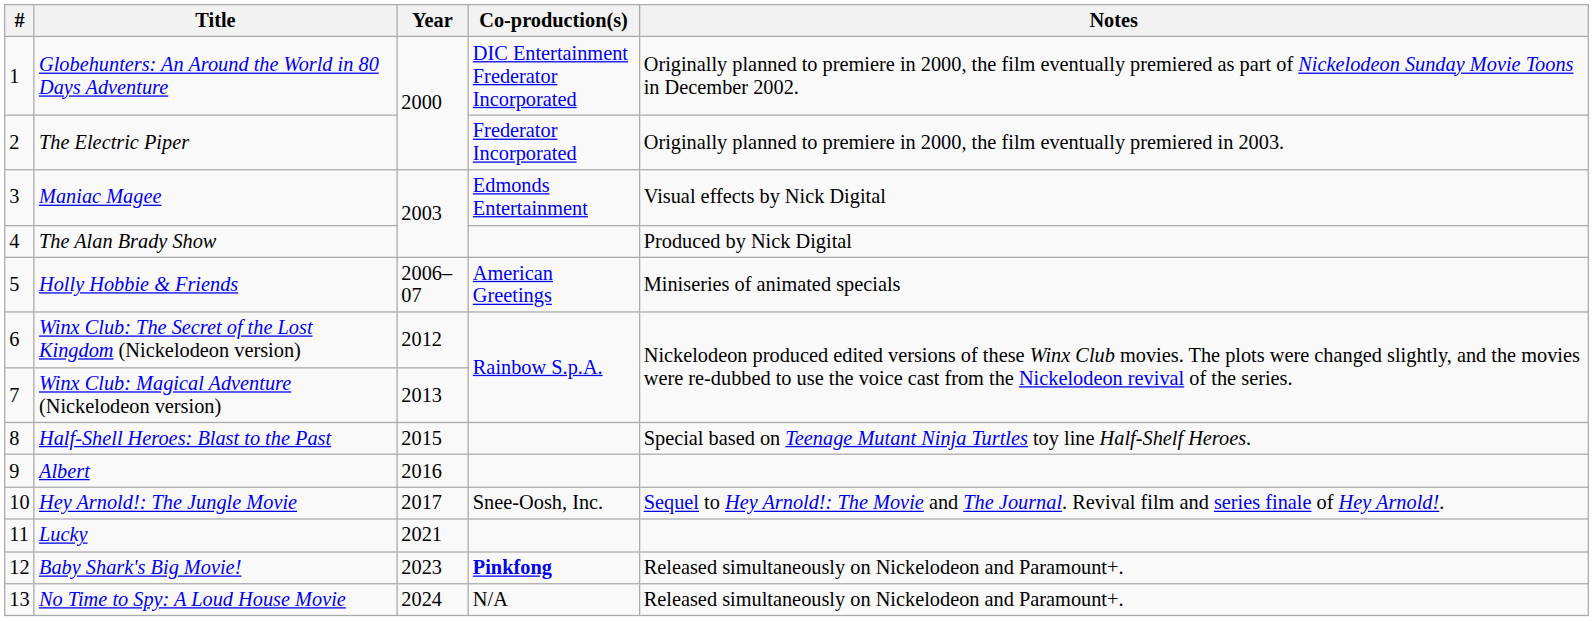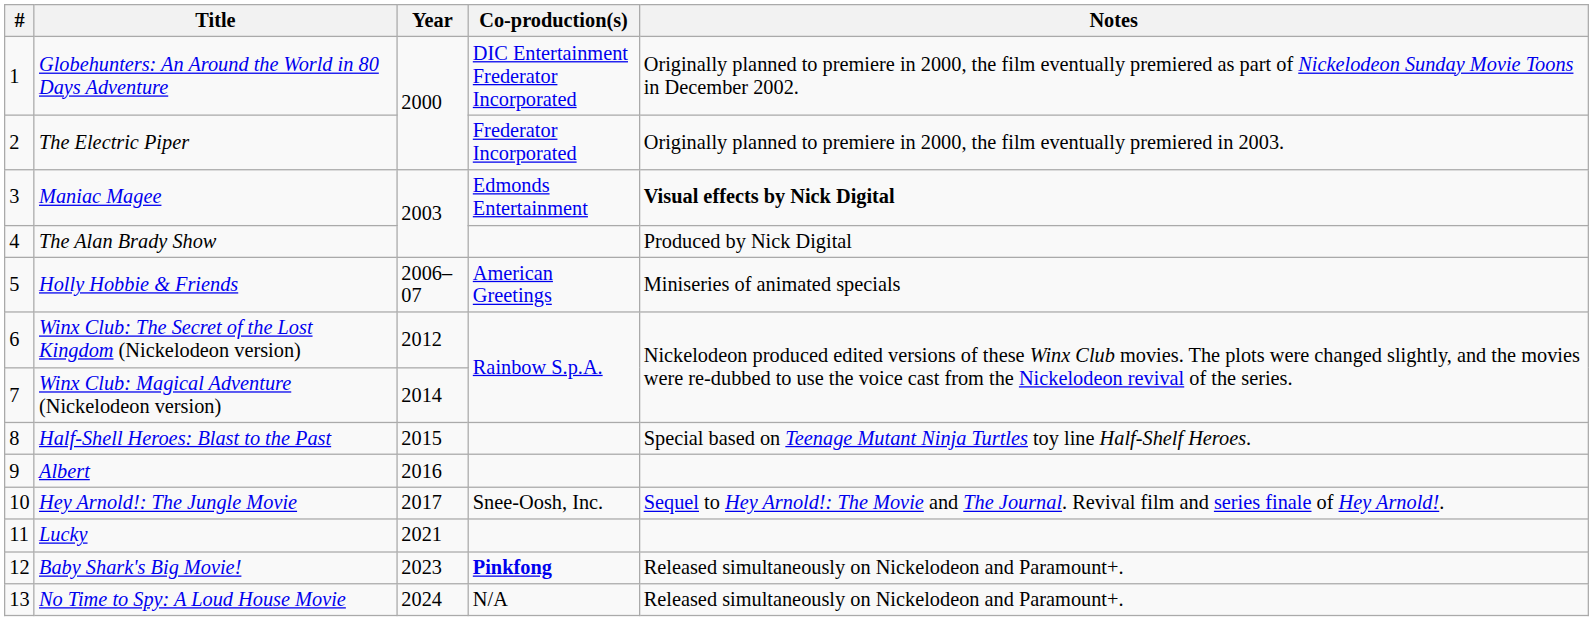Maniac Magee | Notes: normal -> bold
Winx Club: Magical Adventure (Nickelodeon version) | Year: 2013 -> 2014
